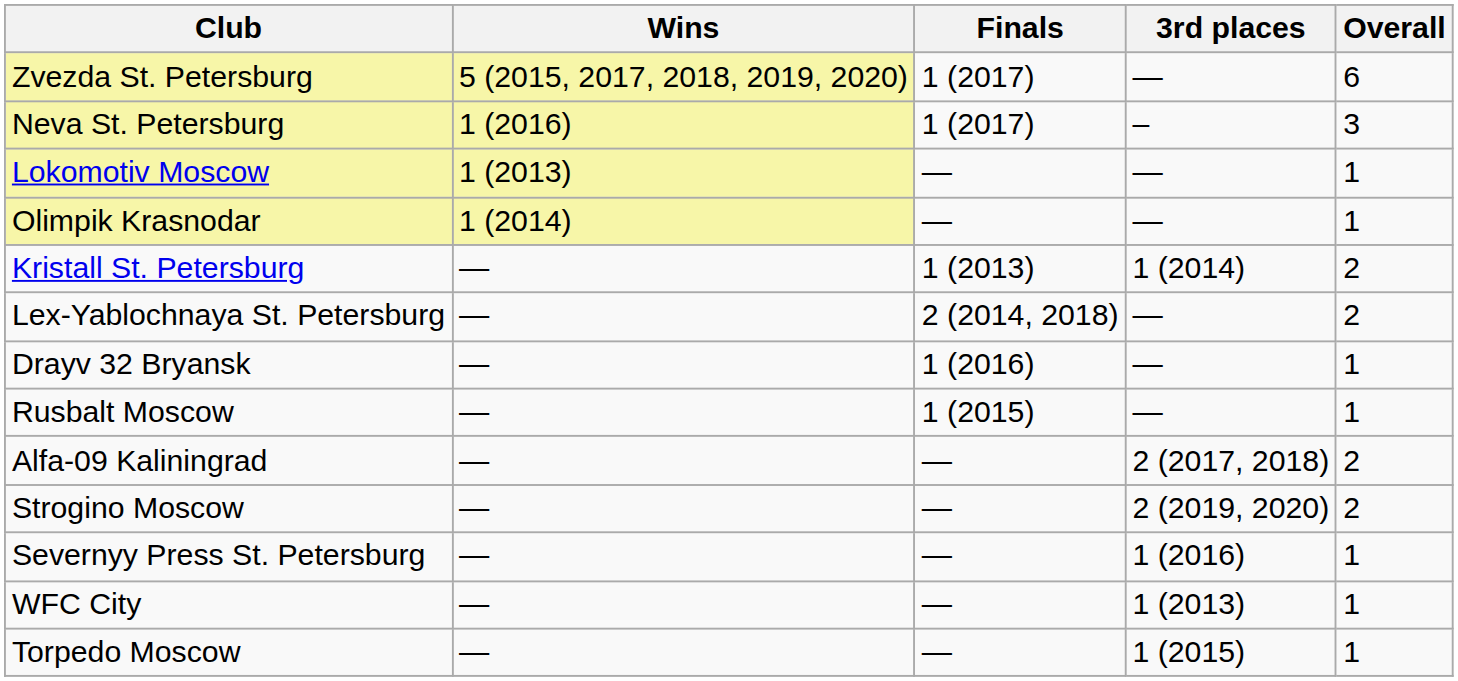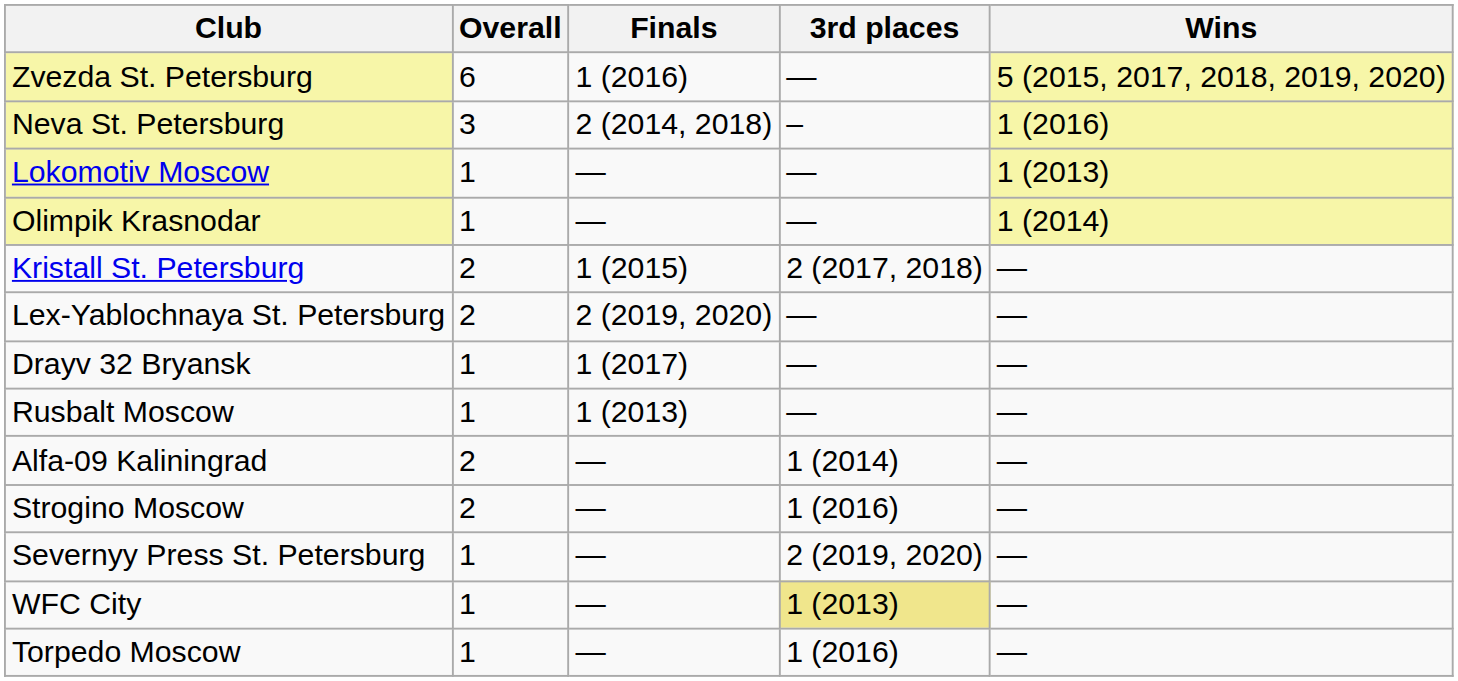columns swapped: Wins <-> Overall
Zvezda St. Petersburg | Finals: 1 (2017) -> 1 (2016)
Neva St. Petersburg | Finals: 1 (2017) -> 2 (2014, 2018)
Kristall St. Petersburg | Finals: 1 (2013) -> 1 (2015)
Kristall St. Petersburg | 3rd places: 1 (2014) -> 2 (2017, 2018)
Lex-Yablochnaya St. Petersburg | Finals: 2 (2014, 2018) -> 2 (2019, 2020)
Drayv 32 Bryansk | Finals: 1 (2016) -> 1 (2017)
Rusbalt Moscow | Finals: 1 (2015) -> 1 (2013)
Alfa-09 Kaliningrad | 3rd places: 2 (2017, 2018) -> 1 (2014)
Strogino Moscow | 3rd places: 2 (2019, 2020) -> 1 (2016)
Severnyy Press St. Petersburg | 3rd places: 1 (2016) -> 2 (2019, 2020)
WFC City | 3rd places: no background -> khaki background
Torpedo Moscow | 3rd places: 1 (2015) -> 1 (2016)
